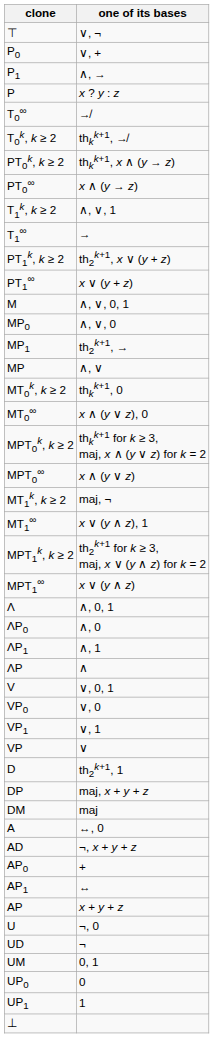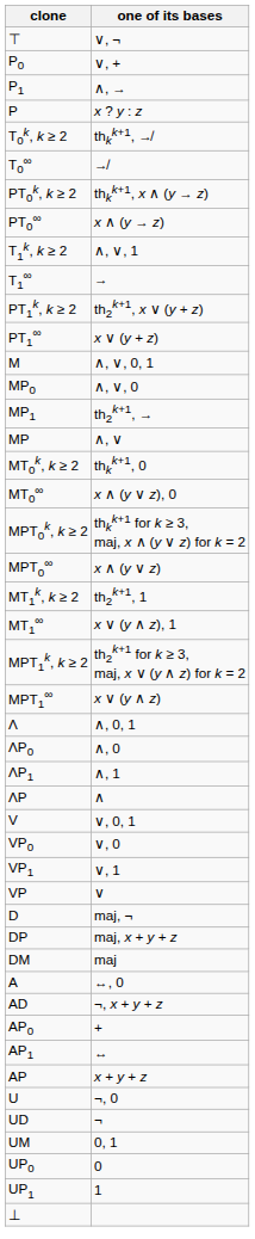rows swapped: T0k, k ≥ 2 <-> T0∞
MT1k, k ≥ 2 | one of its bases: maj, ¬ -> th2k+1, 1
D | one of its bases: th2k+1, 1 -> maj, ¬
